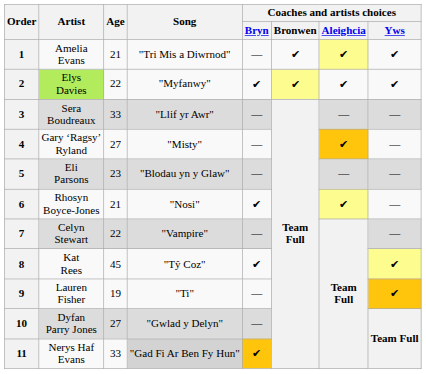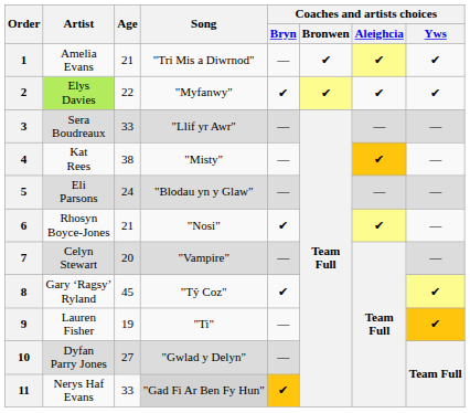4 | Artist: Gary ‘Ragsy’ Ryland -> Kat Rees
4 | Age: 27 -> 38
5 | Age: 23 -> 24
7 | Age: 22 -> 20
8 | Artist: Kat Rees -> Gary ‘Ragsy’ Ryland
